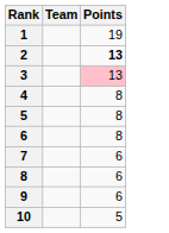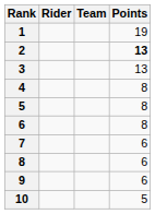+ column: Rider
3 | Points: pink background -> no background
